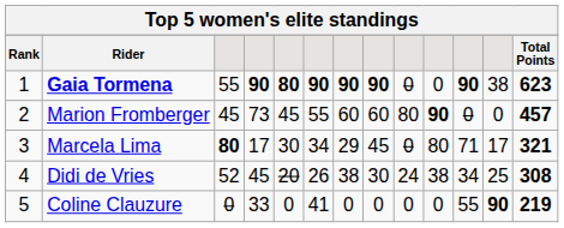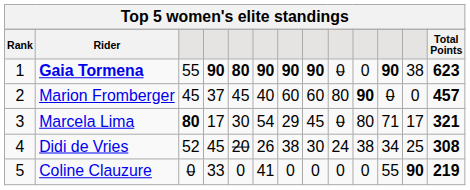Marion Fromberger | column 4: 73 -> 37
Marion Fromberger | column 6: 55 -> 40
Marcela Lima | column 6: 34 -> 54
